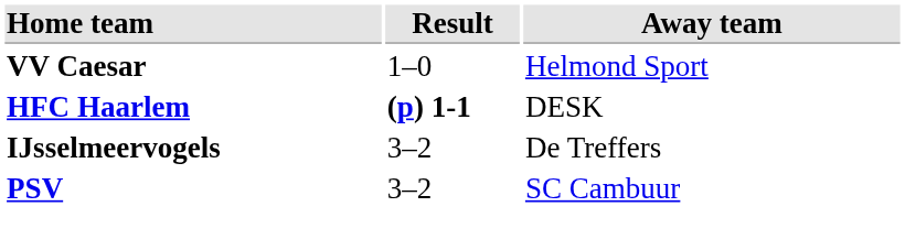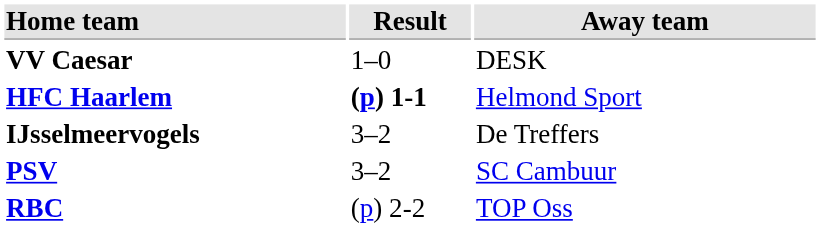VV Caesar | Away team: Helmond Sport -> DESK
HFC Haarlem | Away team: DESK -> Helmond Sport
+ row: RBC | (p) 2-2 | TOP Oss
